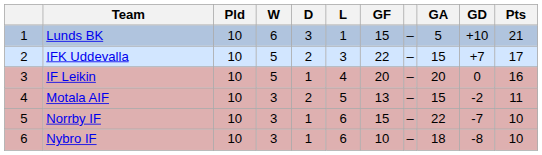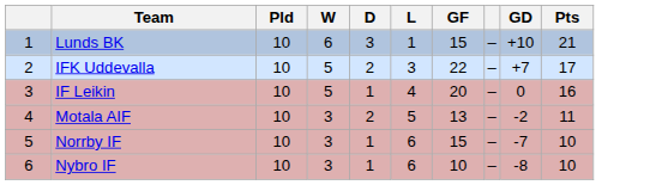- column: GA | 5 | 15 | 20 | 15 | 22 | 18
